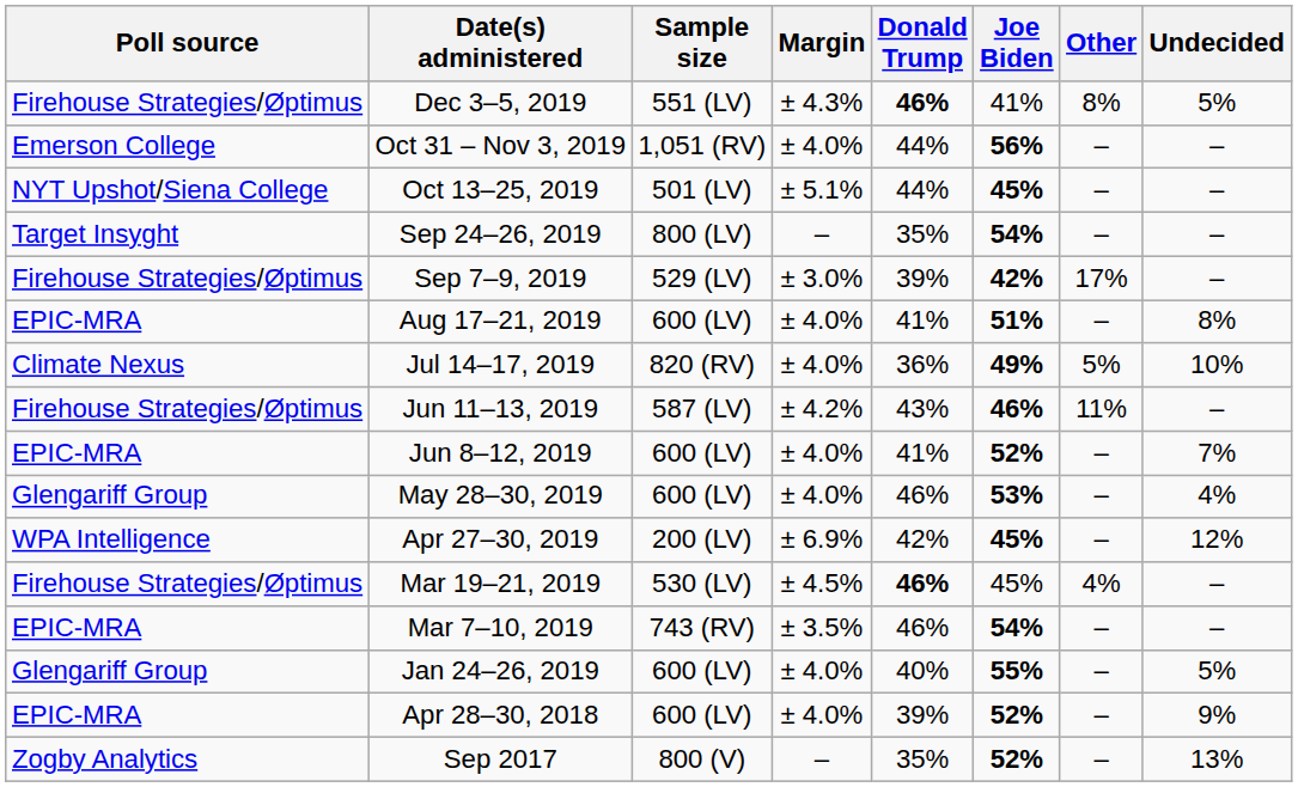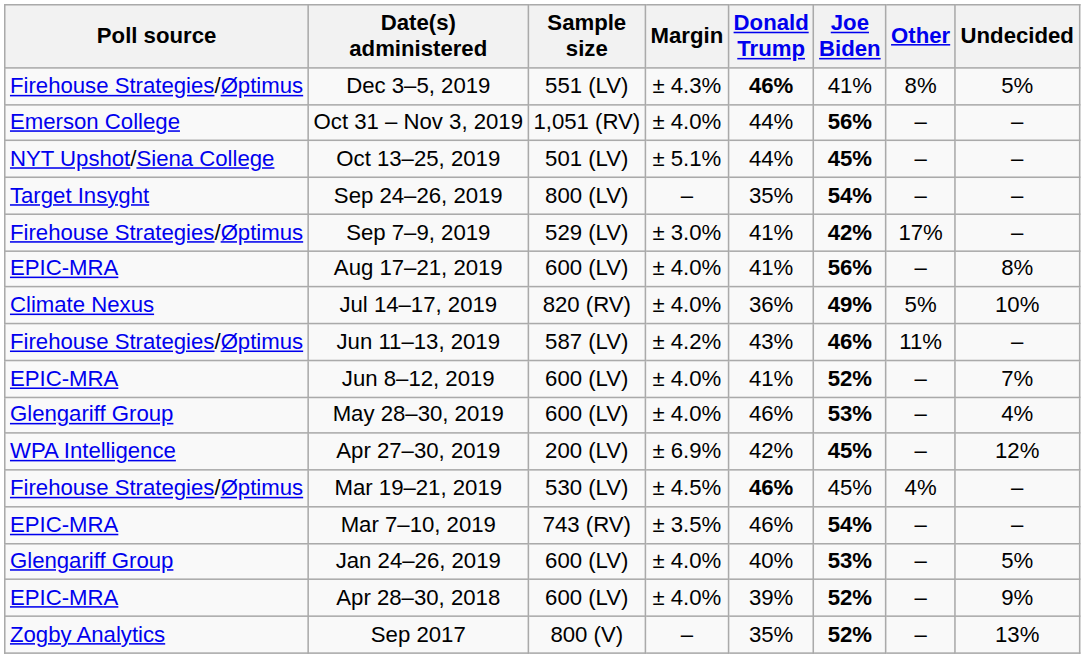Sep 7–9, 2019 | Donald Trump: 39% -> 41%
Aug 17–21, 2019 | Joe Biden: 51% -> 56%
Jan 24–26, 2019 | Joe Biden: 55% -> 53%
